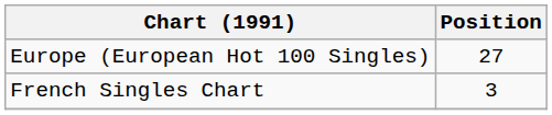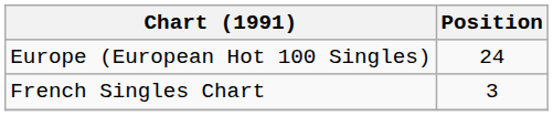Europe (European Hot 100 Singles) | Position: 27 -> 24
